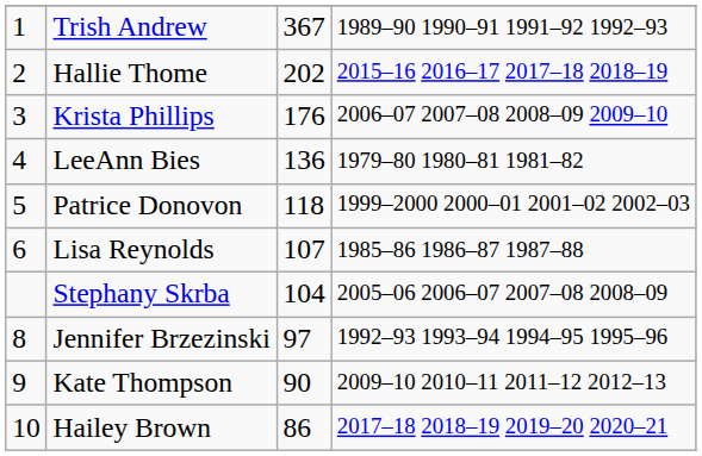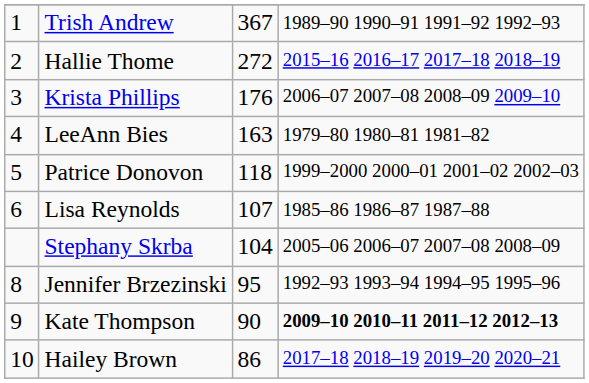Hallie Thome | column 3: 202 -> 272
LeeAnn Bies | column 3: 136 -> 163
Jennifer Brzezinski | column 3: 97 -> 95
Kate Thompson | column 4: normal -> bold
